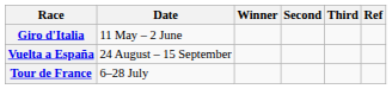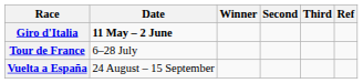Giro d'Italia | Date: normal -> bold
rows swapped: Tour de France <-> Vuelta a España
